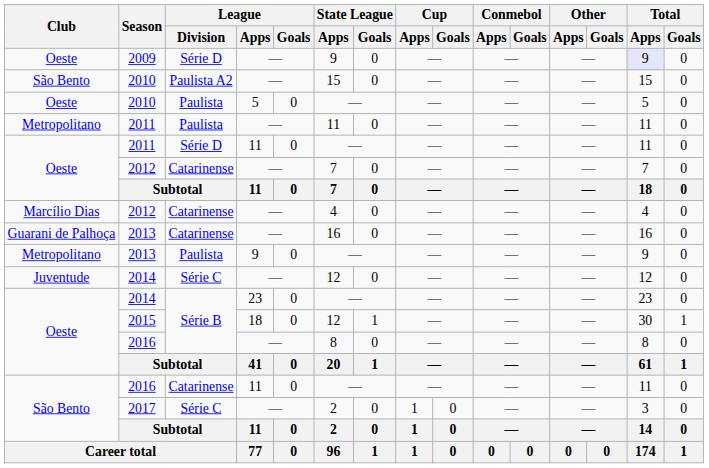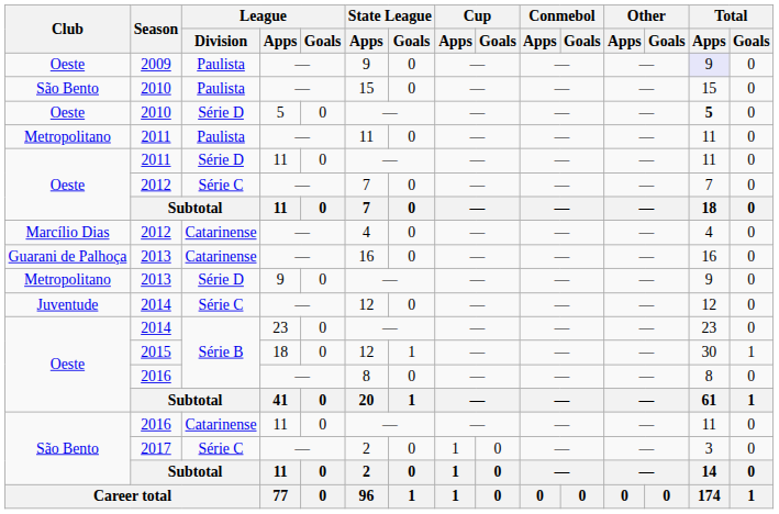2009 | League / Division: Série D -> Paulista
São Bento / 2010 | League / Division: Paulista A2 -> Paulista
Oeste / 2010 | League / Division: Paulista -> Série D
Oeste / 2010 | Total / Apps: normal -> bold
Oeste / 2012 | League / Division: Catarinense -> Série C
Metropolitano / 2013 | League / Division: Paulista -> Série D
